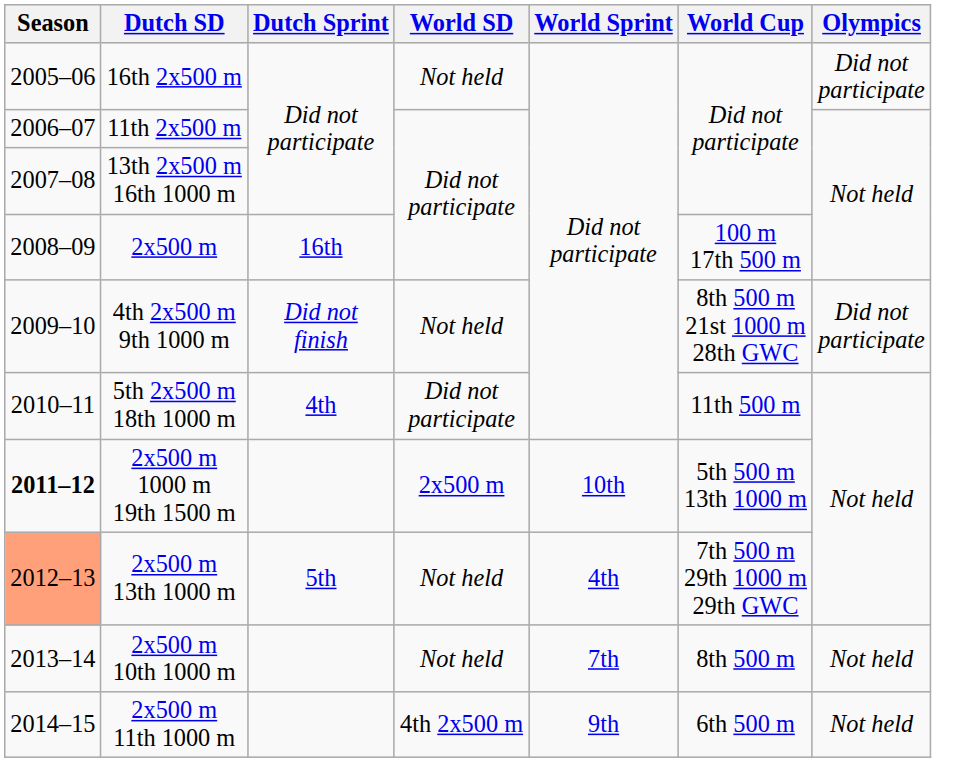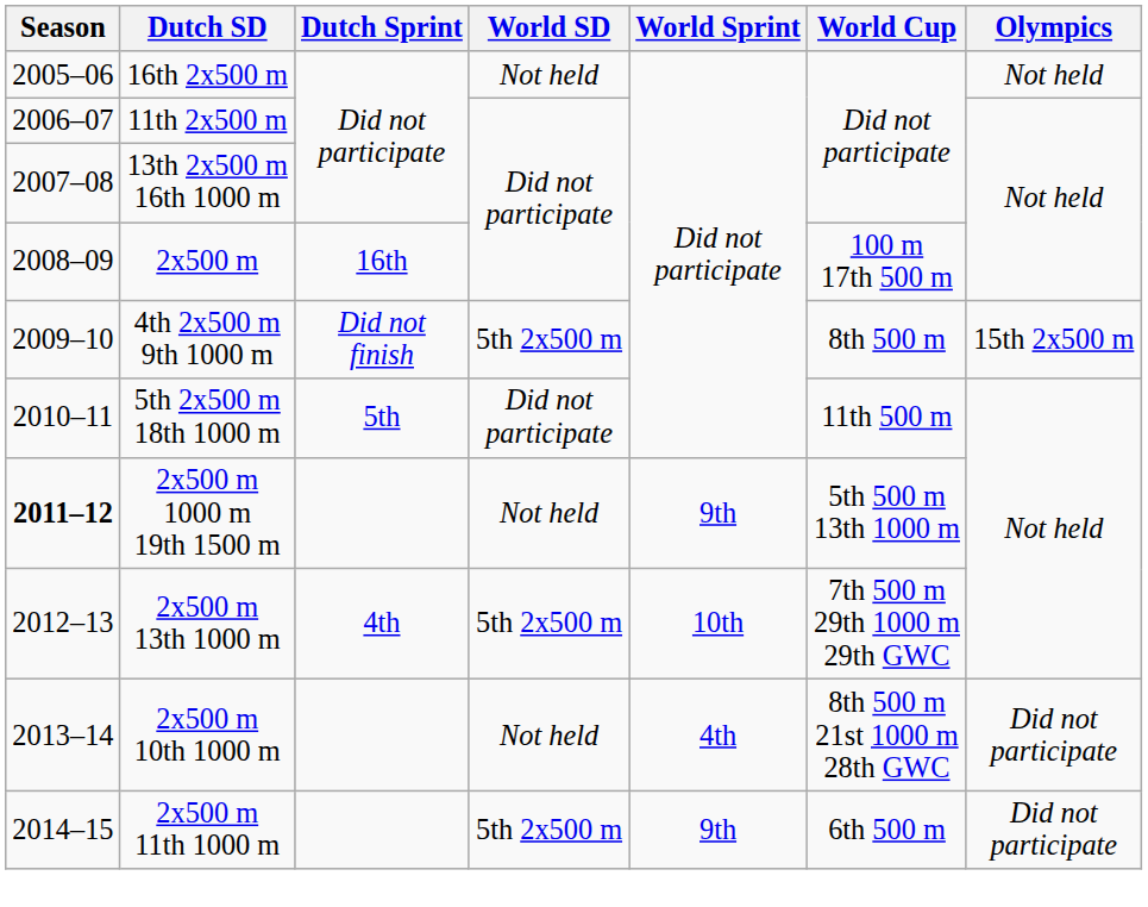16th 2x500 m | Olympics: Did not participate -> Not held
4th 2x500 m 9th 1000 m | World SD: Not held -> 5th 2x500 m
4th 2x500 m 9th 1000 m | World Cup: 8th 500 m 21st 1000 m 28th GWC -> 8th 500 m
4th 2x500 m 9th 1000 m | Olympics: Did not participate -> 15th 2x500 m
5th 2x500 m 18th 1000 m | Dutch Sprint: 4th -> 5th
2x500 m 1000 m 19th 1500 m | World SD: 2x500 m -> Not held
2x500 m 1000 m 19th 1500 m | World Sprint: 10th -> 9th
2x500 m 13th 1000 m | Season: lightsalmon background -> no background
2x500 m 13th 1000 m | Dutch Sprint: 5th -> 4th
2x500 m 13th 1000 m | World SD: Not held -> 5th 2x500 m
2x500 m 13th 1000 m | World Sprint: 4th -> 10th
2x500 m 10th 1000 m | World Sprint: 7th -> 4th
2x500 m 10th 1000 m | World Cup: 8th 500 m -> 8th 500 m 21st 1000 m 28th GWC
2x500 m 10th 1000 m | Olympics: Not held -> Did not participate
2x500 m 11th 1000 m | World SD: 4th 2x500 m -> 5th 2x500 m
2x500 m 11th 1000 m | Olympics: Not held -> Did not participate
